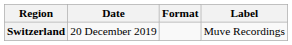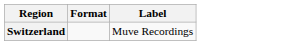- column: Date | 20 December 2019
